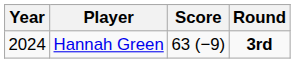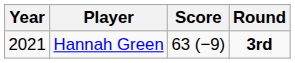Hannah Green | Year: 2024 -> 2021
